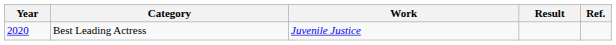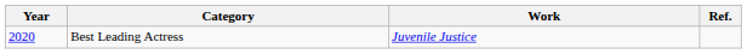- column: Result
